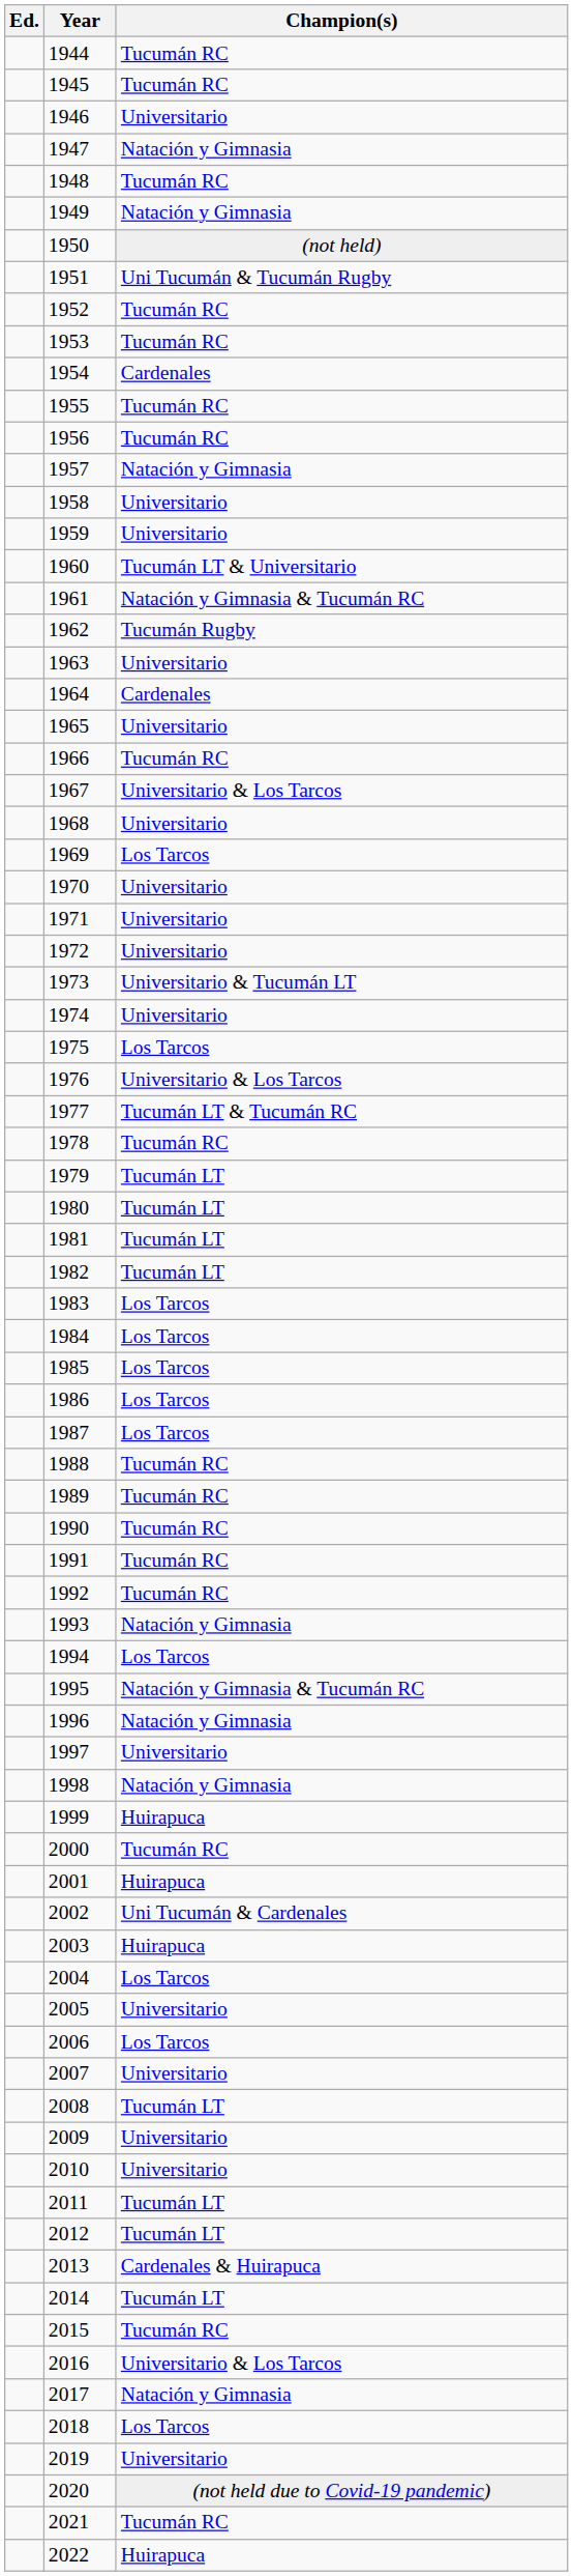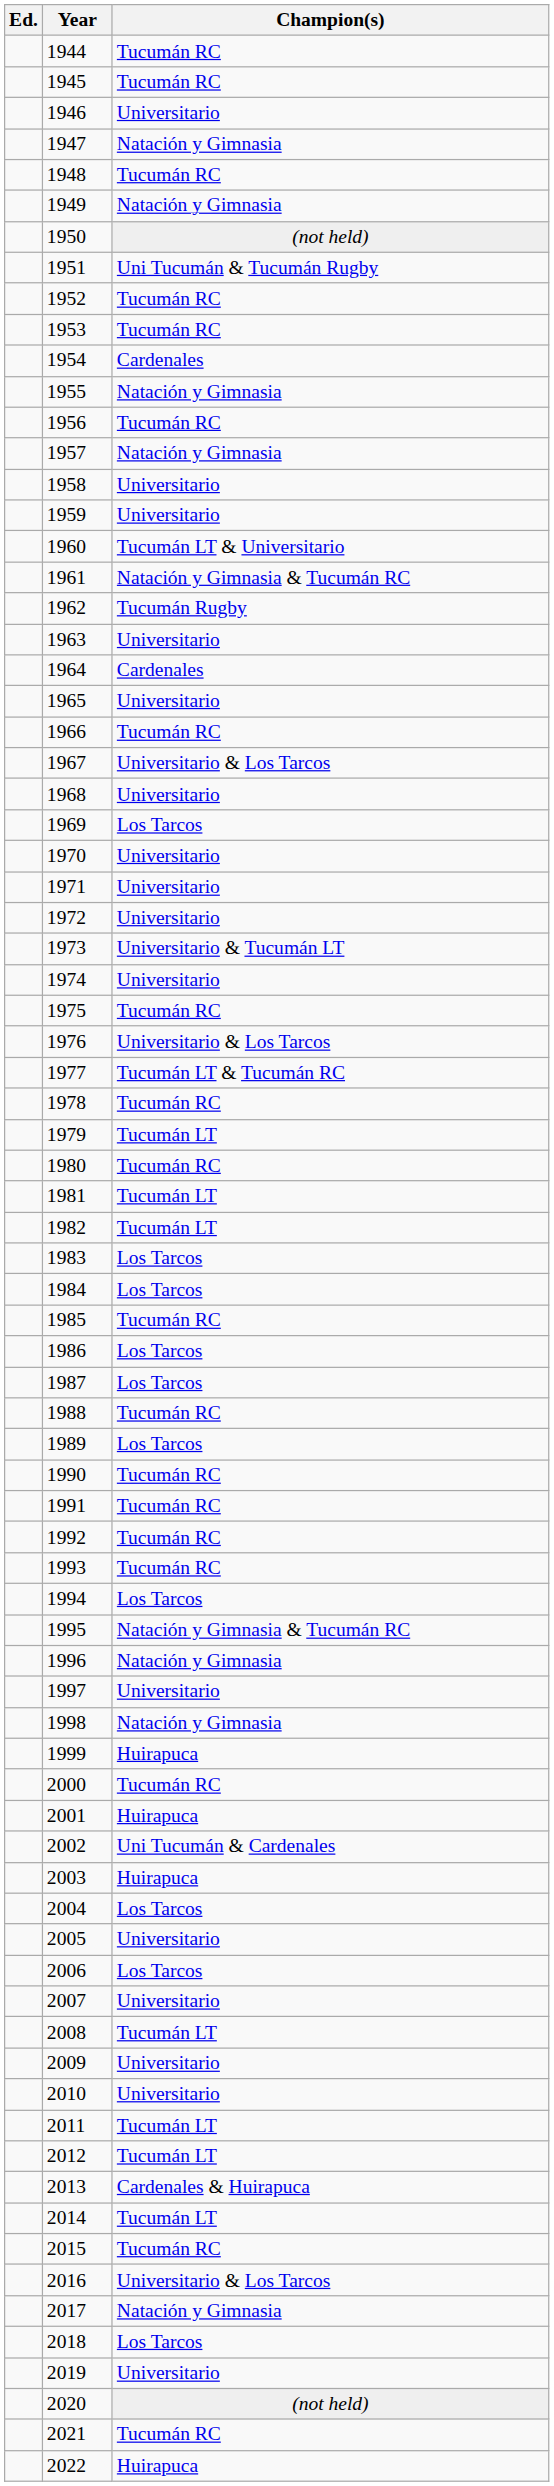1955 | Champion(s): Tucumán RC -> Natación y Gimnasia
1975 | Champion(s): Los Tarcos -> Tucumán RC
1980 | Champion(s): Tucumán LT -> Tucumán RC
1985 | Champion(s): Los Tarcos -> Tucumán RC
1989 | Champion(s): Tucumán RC -> Los Tarcos
1993 | Champion(s): Natación y Gimnasia -> Tucumán RC
2020 | Champion(s): (not held due to Covid-19 pandemic) -> (not held)
